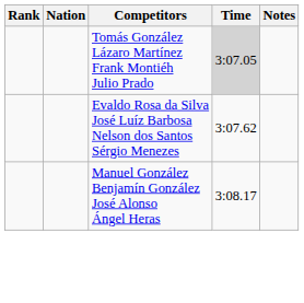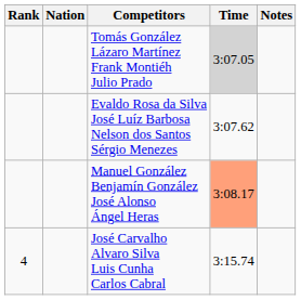Manuel González Benjamín González José Alonso Ángel Heras | Time: no background -> lightsalmon background
+ row: 4 | José Carvalho Alvaro Silva Luis Cunha Carlos Cabral | 3:15.74
